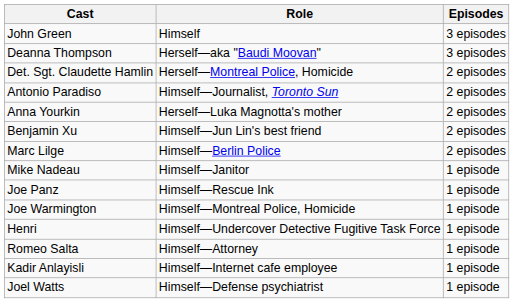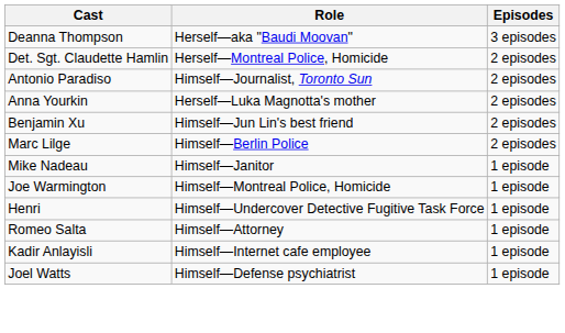- row: John Green | Himself | 3 episodes
- row: Joe Panz | Himself—Rescue Ink | 1 episode
